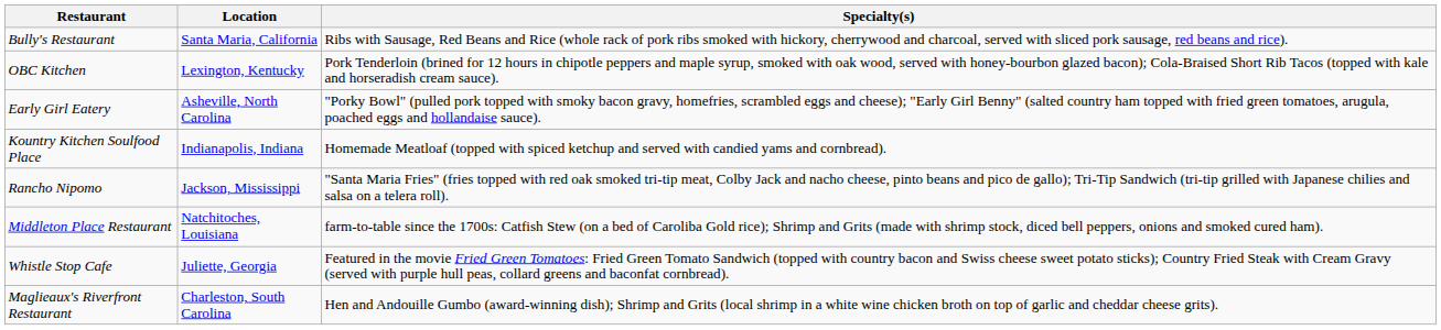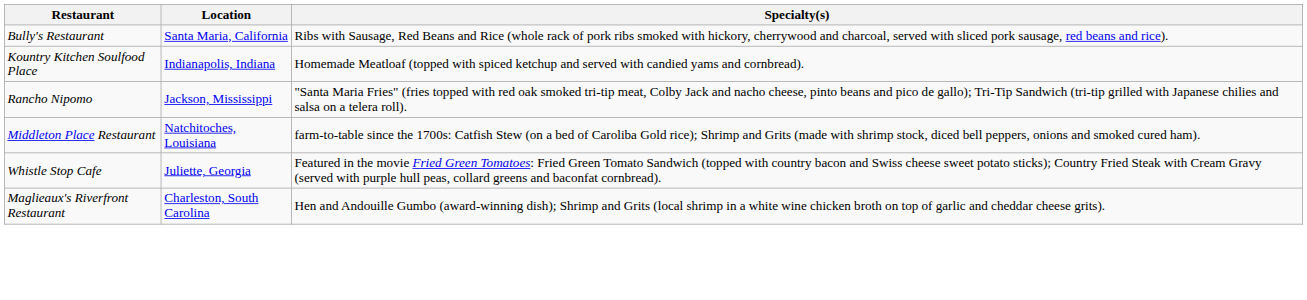- row: OBC Kitchen | Lexington, Kentucky | Pork Tenderloin (brined for 12 hours in chipotle peppers and maple syrup, smoked with oak wood, served with honey-bourbon glazed bacon); Cola-Braised Short Rib Tacos (topped with kale and horseradish cream sauce).
- row: Early Girl Eatery | Asheville, North Carolina | "Porky Bowl" (pulled pork topped with smoky bacon gravy, homefries, scrambled eggs and cheese); "Early Girl Benny" (salted country ham topped with fried green tomatoes, arugula, poached eggs and hollandaise sauce).
